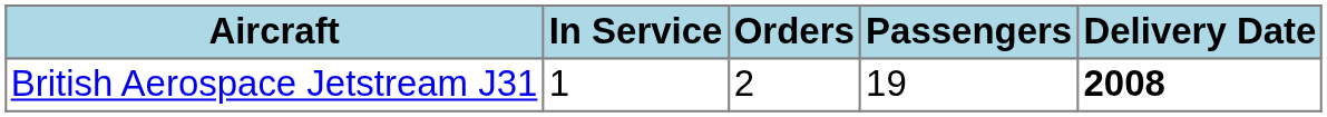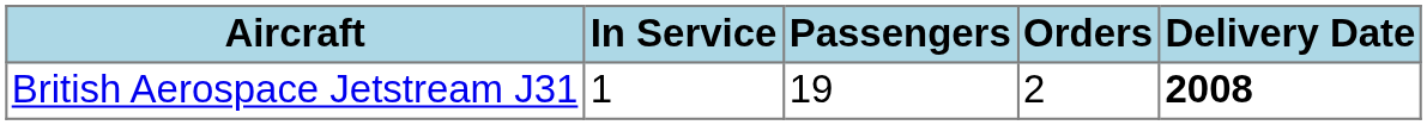columns swapped: Orders <-> Passengers
